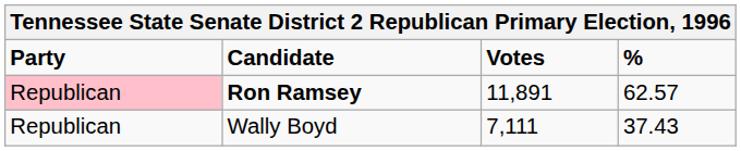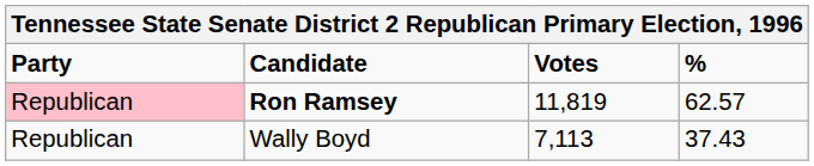Ron Ramsey | Votes: 11,891 -> 11,819
Wally Boyd | Votes: 7,111 -> 7,113
